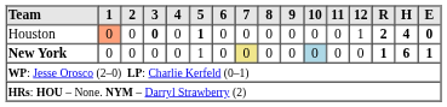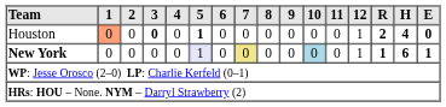New York | 5: no background -> lavender background
New York | 12: 0 -> 1
